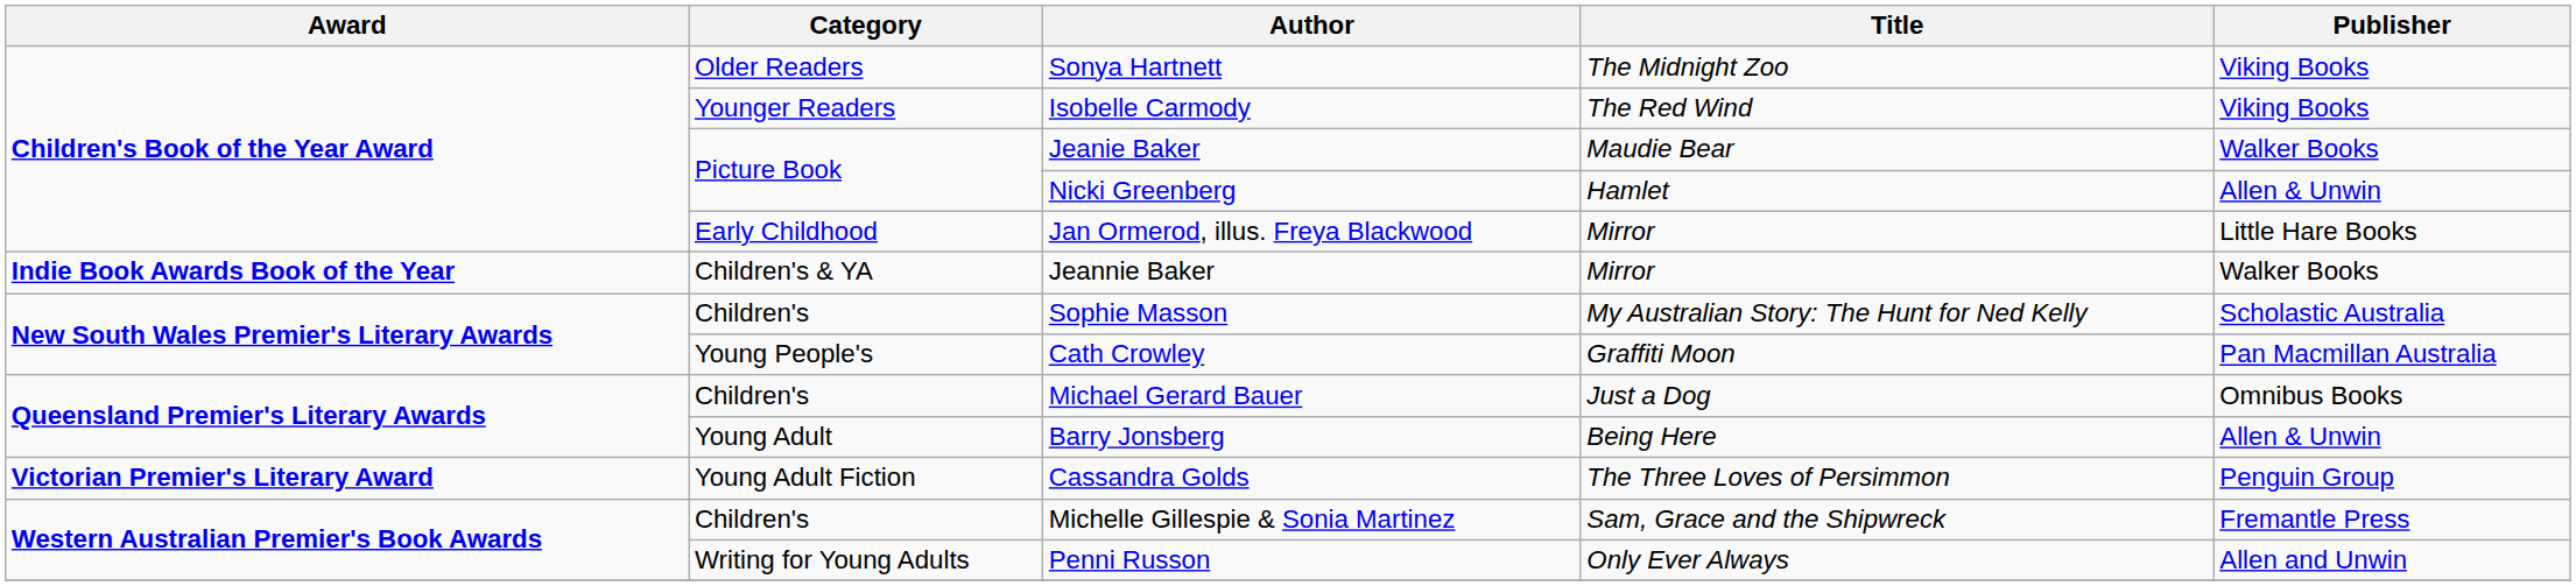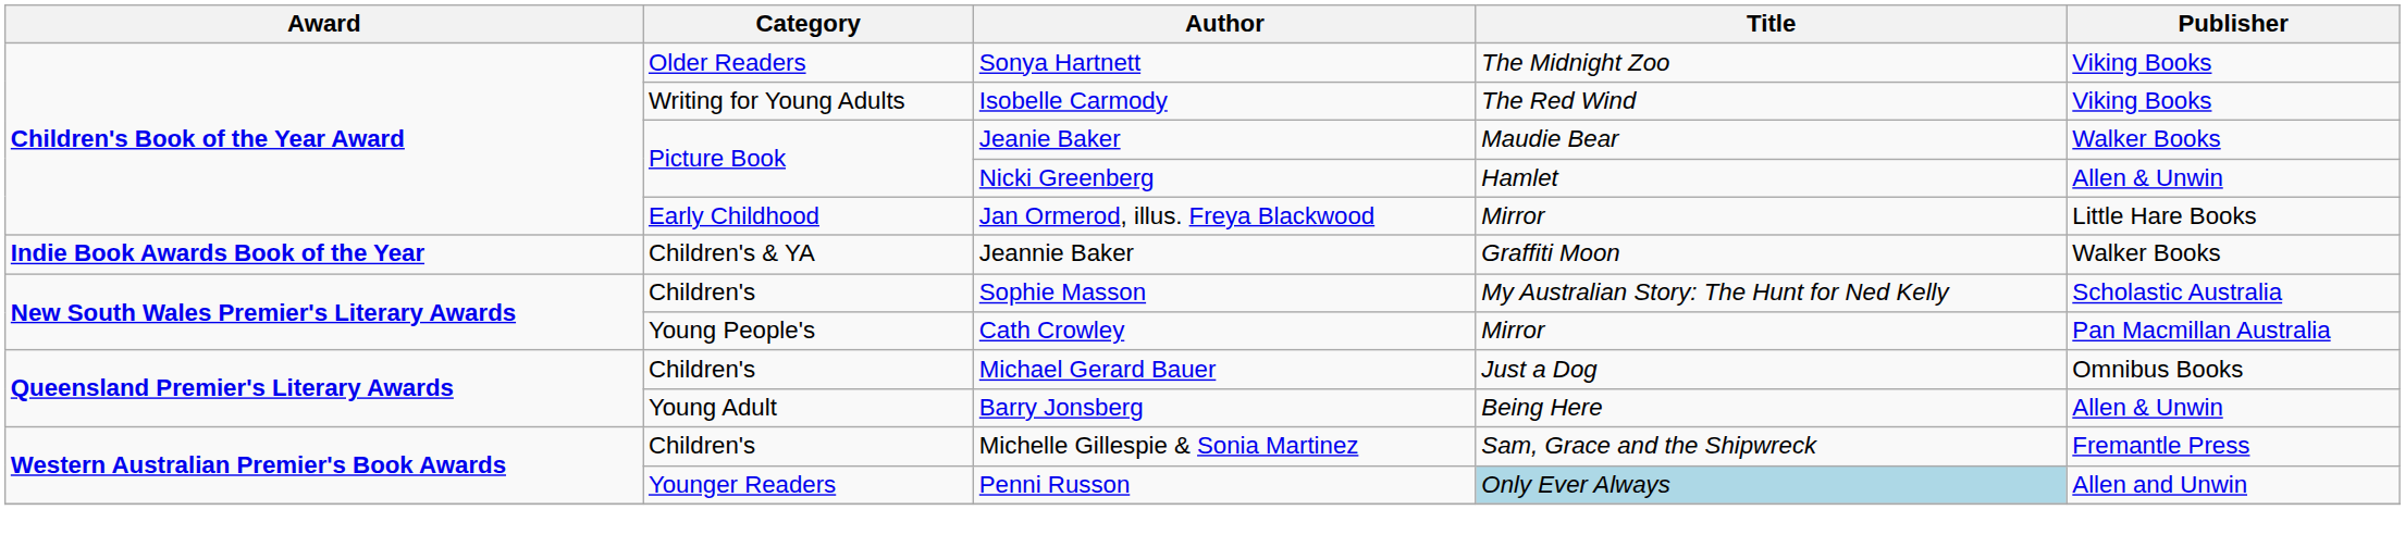Isobelle Carmody | Category: Younger Readers -> Writing for Young Adults
Jeannie Baker | Title: Mirror -> Graffiti Moon
Cath Crowley | Title: Graffiti Moon -> Mirror
- row: Victorian Premier's Literary Award | Young Adult Fiction | Cassandra Golds | The Three Loves of Persimmon | Penguin Group
Penni Russon | Category: Writing for Young Adults -> Younger Readers
Penni Russon | Title: no background -> lightblue background
